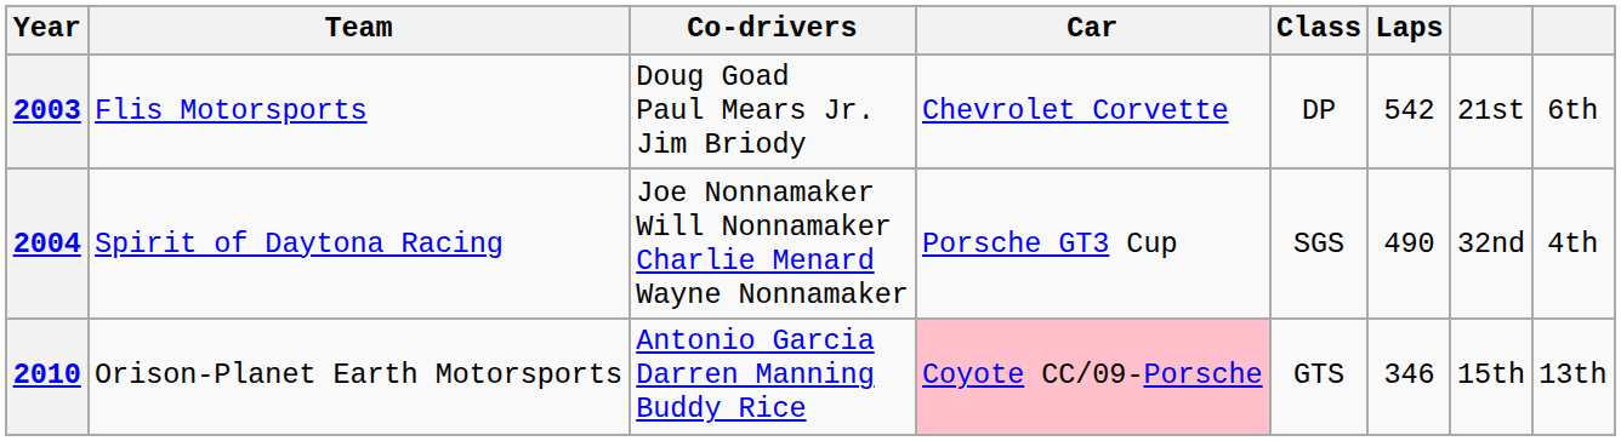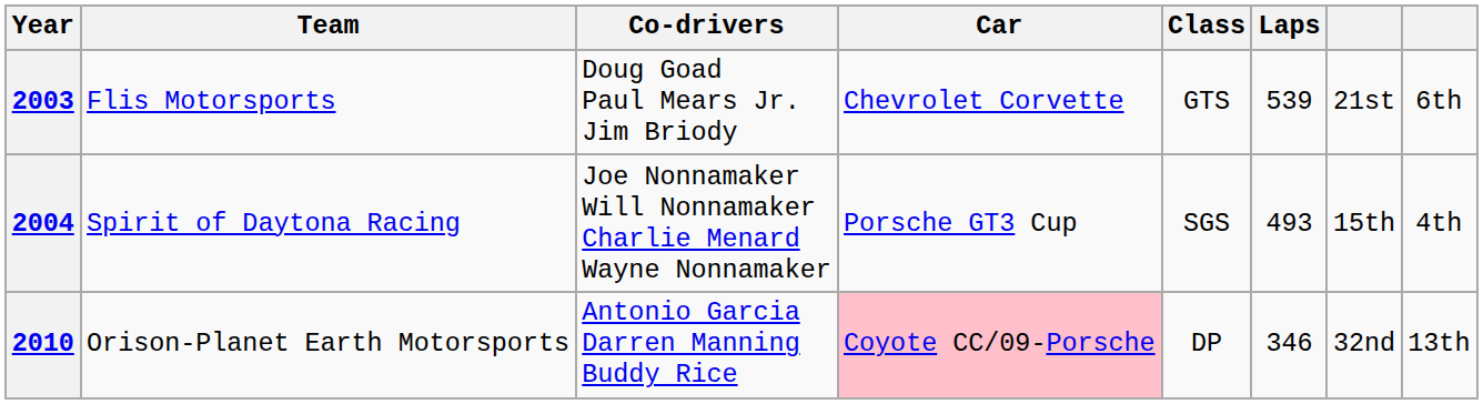2003 | Class: DP -> GTS
2003 | Laps: 542 -> 539
2004 | Laps: 490 -> 493
2004 | column 7: 32nd -> 15th
2010 | Class: GTS -> DP
2010 | column 7: 15th -> 32nd
